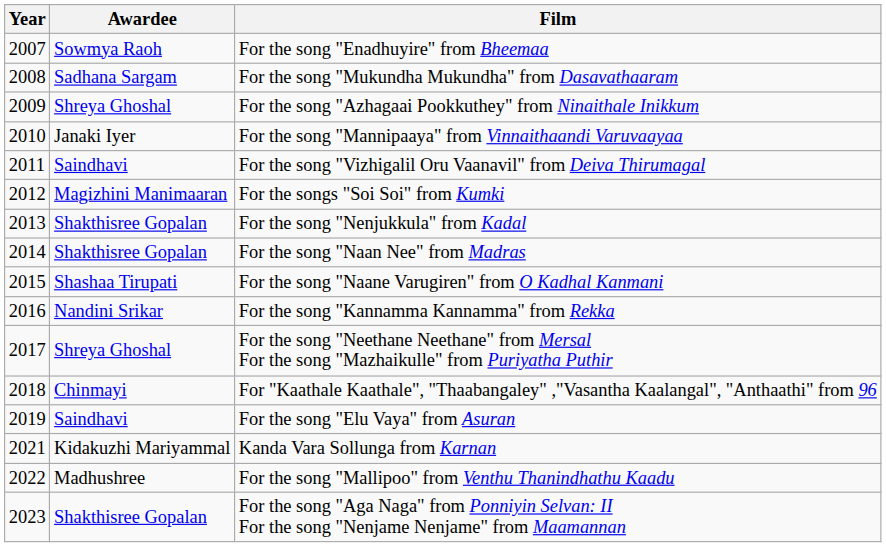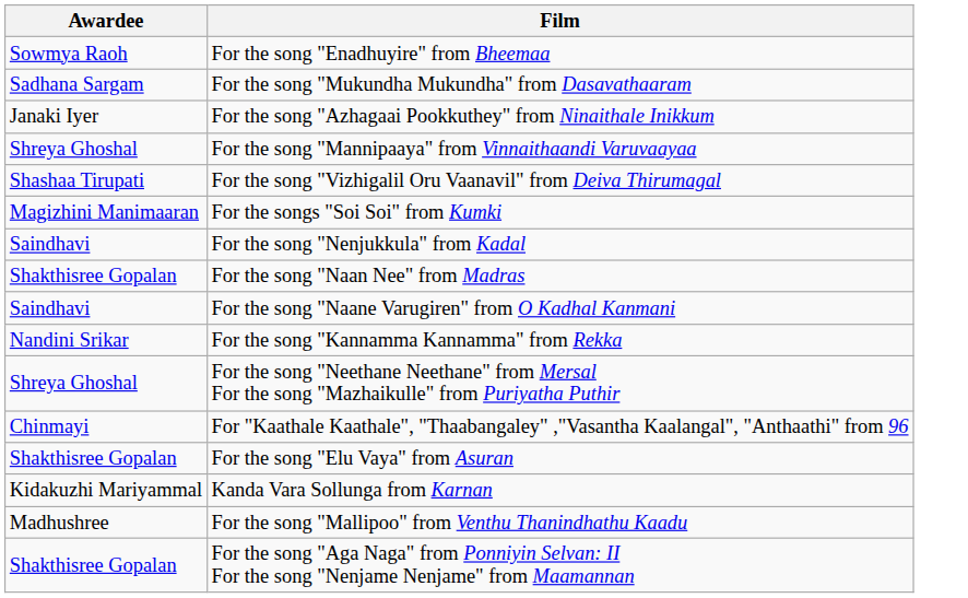- column: Year | 2007 | 2008 | 2009 | 2010 | 2011 | 2012 | 2013 | 2014 | 2015 | 2016 | 2017 | 2018 | 2019 | 2021 | 2022 | 2023
For the song "Azhagaai Pookkuthey" from Ninaithale Inikkum | Awardee: Shreya Ghoshal -> Janaki Iyer
For the song "Mannipaaya" from Vinnaithaandi Varuvaayaa | Awardee: Janaki Iyer -> Shreya Ghoshal
For the song "Vizhigalil Oru Vaanavil" from Deiva Thirumagal | Awardee: Saindhavi -> Shashaa Tirupati
For the song "Nenjukkula" from Kadal | Awardee: Shakthisree Gopalan -> Saindhavi
For the song "Naane Varugiren" from O Kadhal Kanmani | Awardee: Shashaa Tirupati -> Saindhavi
For the song "Elu Vaya" from Asuran | Awardee: Saindhavi -> Shakthisree Gopalan
